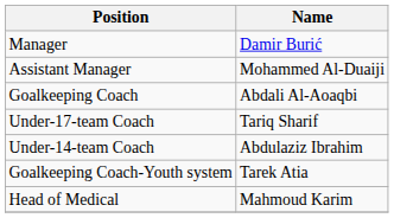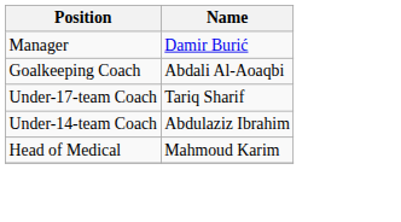- row: Assistant Manager | Mohammed Al-Duaiji
- row: Goalkeeping Coach-Youth system | Tarek Atia
